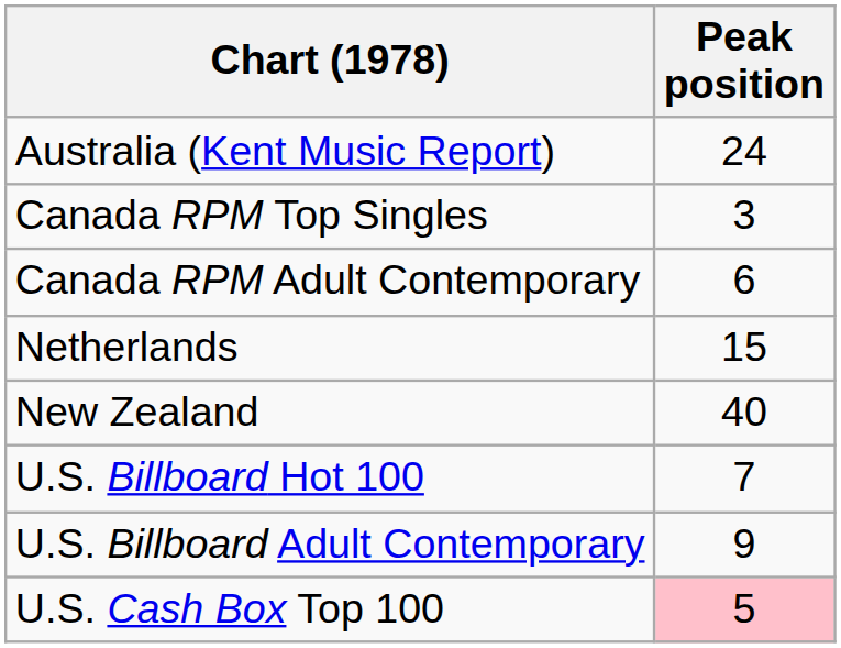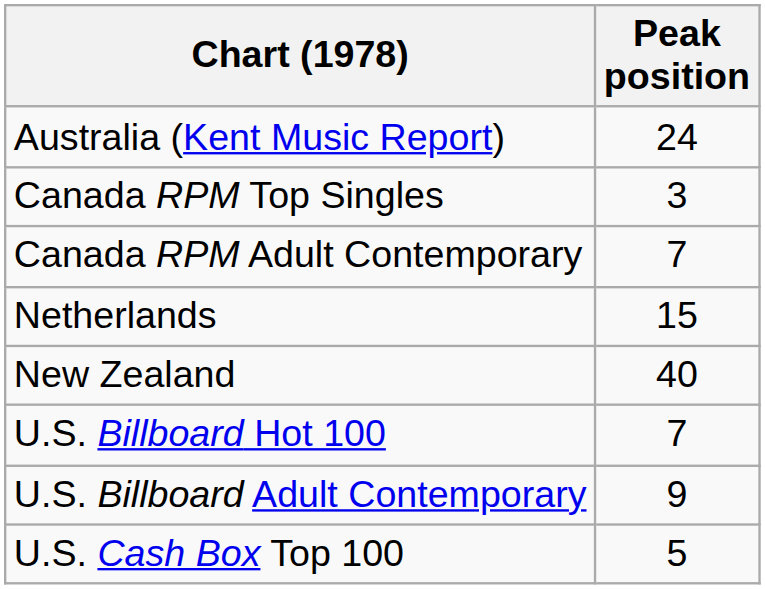Canada RPM Adult Contemporary | Peak position: 6 -> 7
U.S. Cash Box Top 100 | Peak position: pink background -> no background
